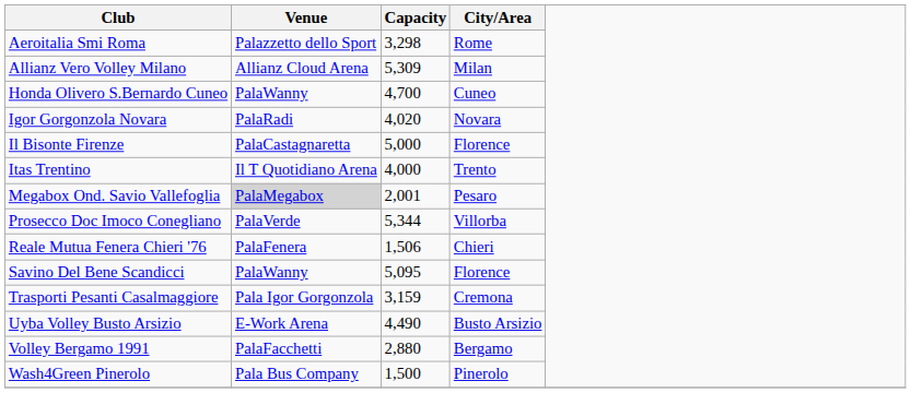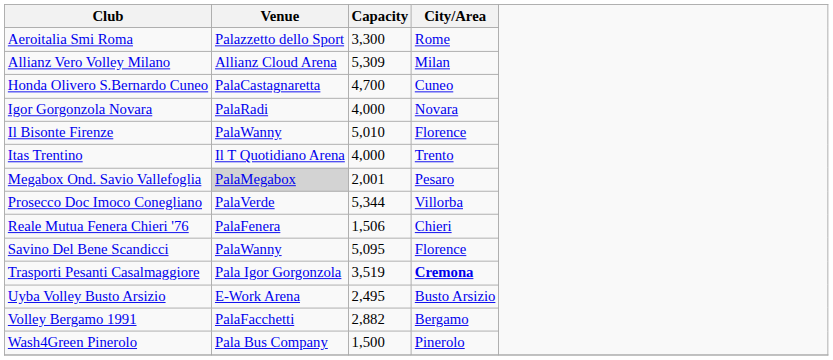Aeroitalia Smi Roma | Capacity: 3,298 -> 3,300
Honda Olivero S.Bernardo Cuneo | Venue: PalaWanny -> PalaCastagnaretta
Igor Gorgonzola Novara | Capacity: 4,020 -> 4,000
Il Bisonte Firenze | Venue: PalaCastagnaretta -> PalaWanny
Il Bisonte Firenze | Capacity: 5,000 -> 5,010
Trasporti Pesanti Casalmaggiore | Capacity: 3,159 -> 3,519
Trasporti Pesanti Casalmaggiore | City/Area: normal -> bold
Uyba Volley Busto Arsizio | Capacity: 4,490 -> 2,495
Volley Bergamo 1991 | Capacity: 2,880 -> 2,882
